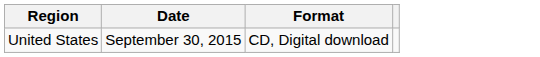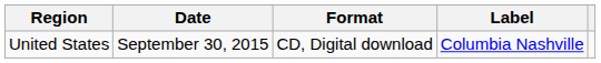+ column: Label | Columbia Nashville
